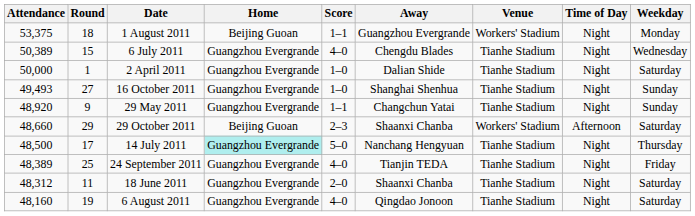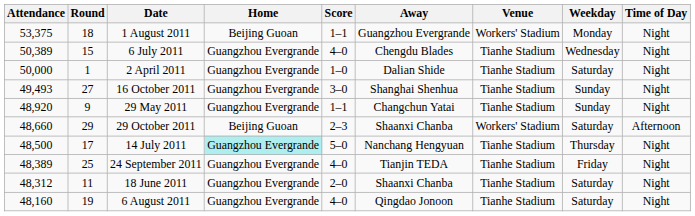columns swapped: Weekday <-> Time of Day
16 October 2011 | Score: 1–0 -> 3–0
